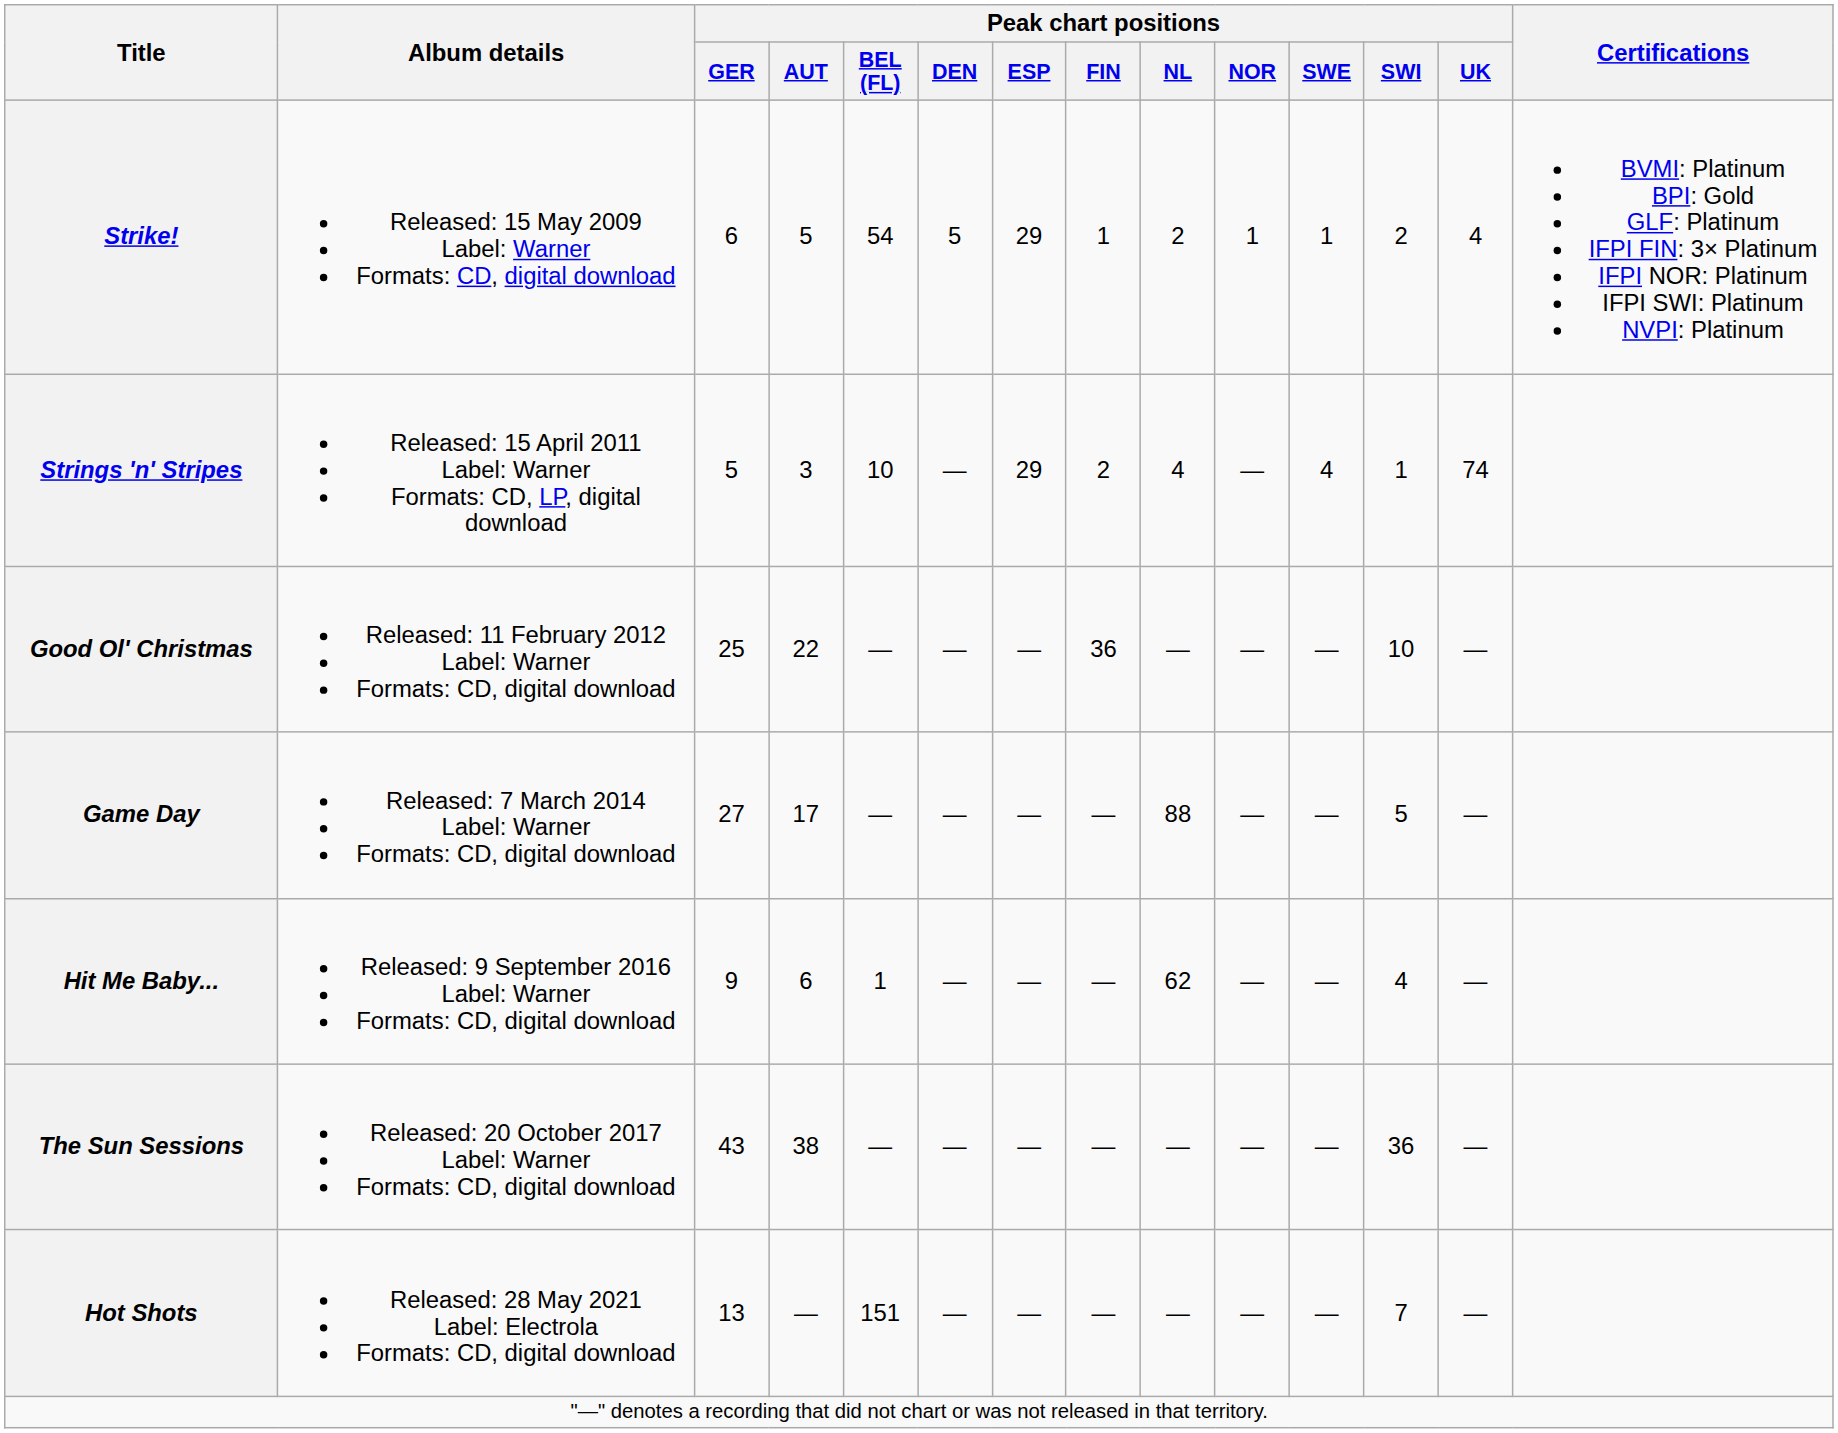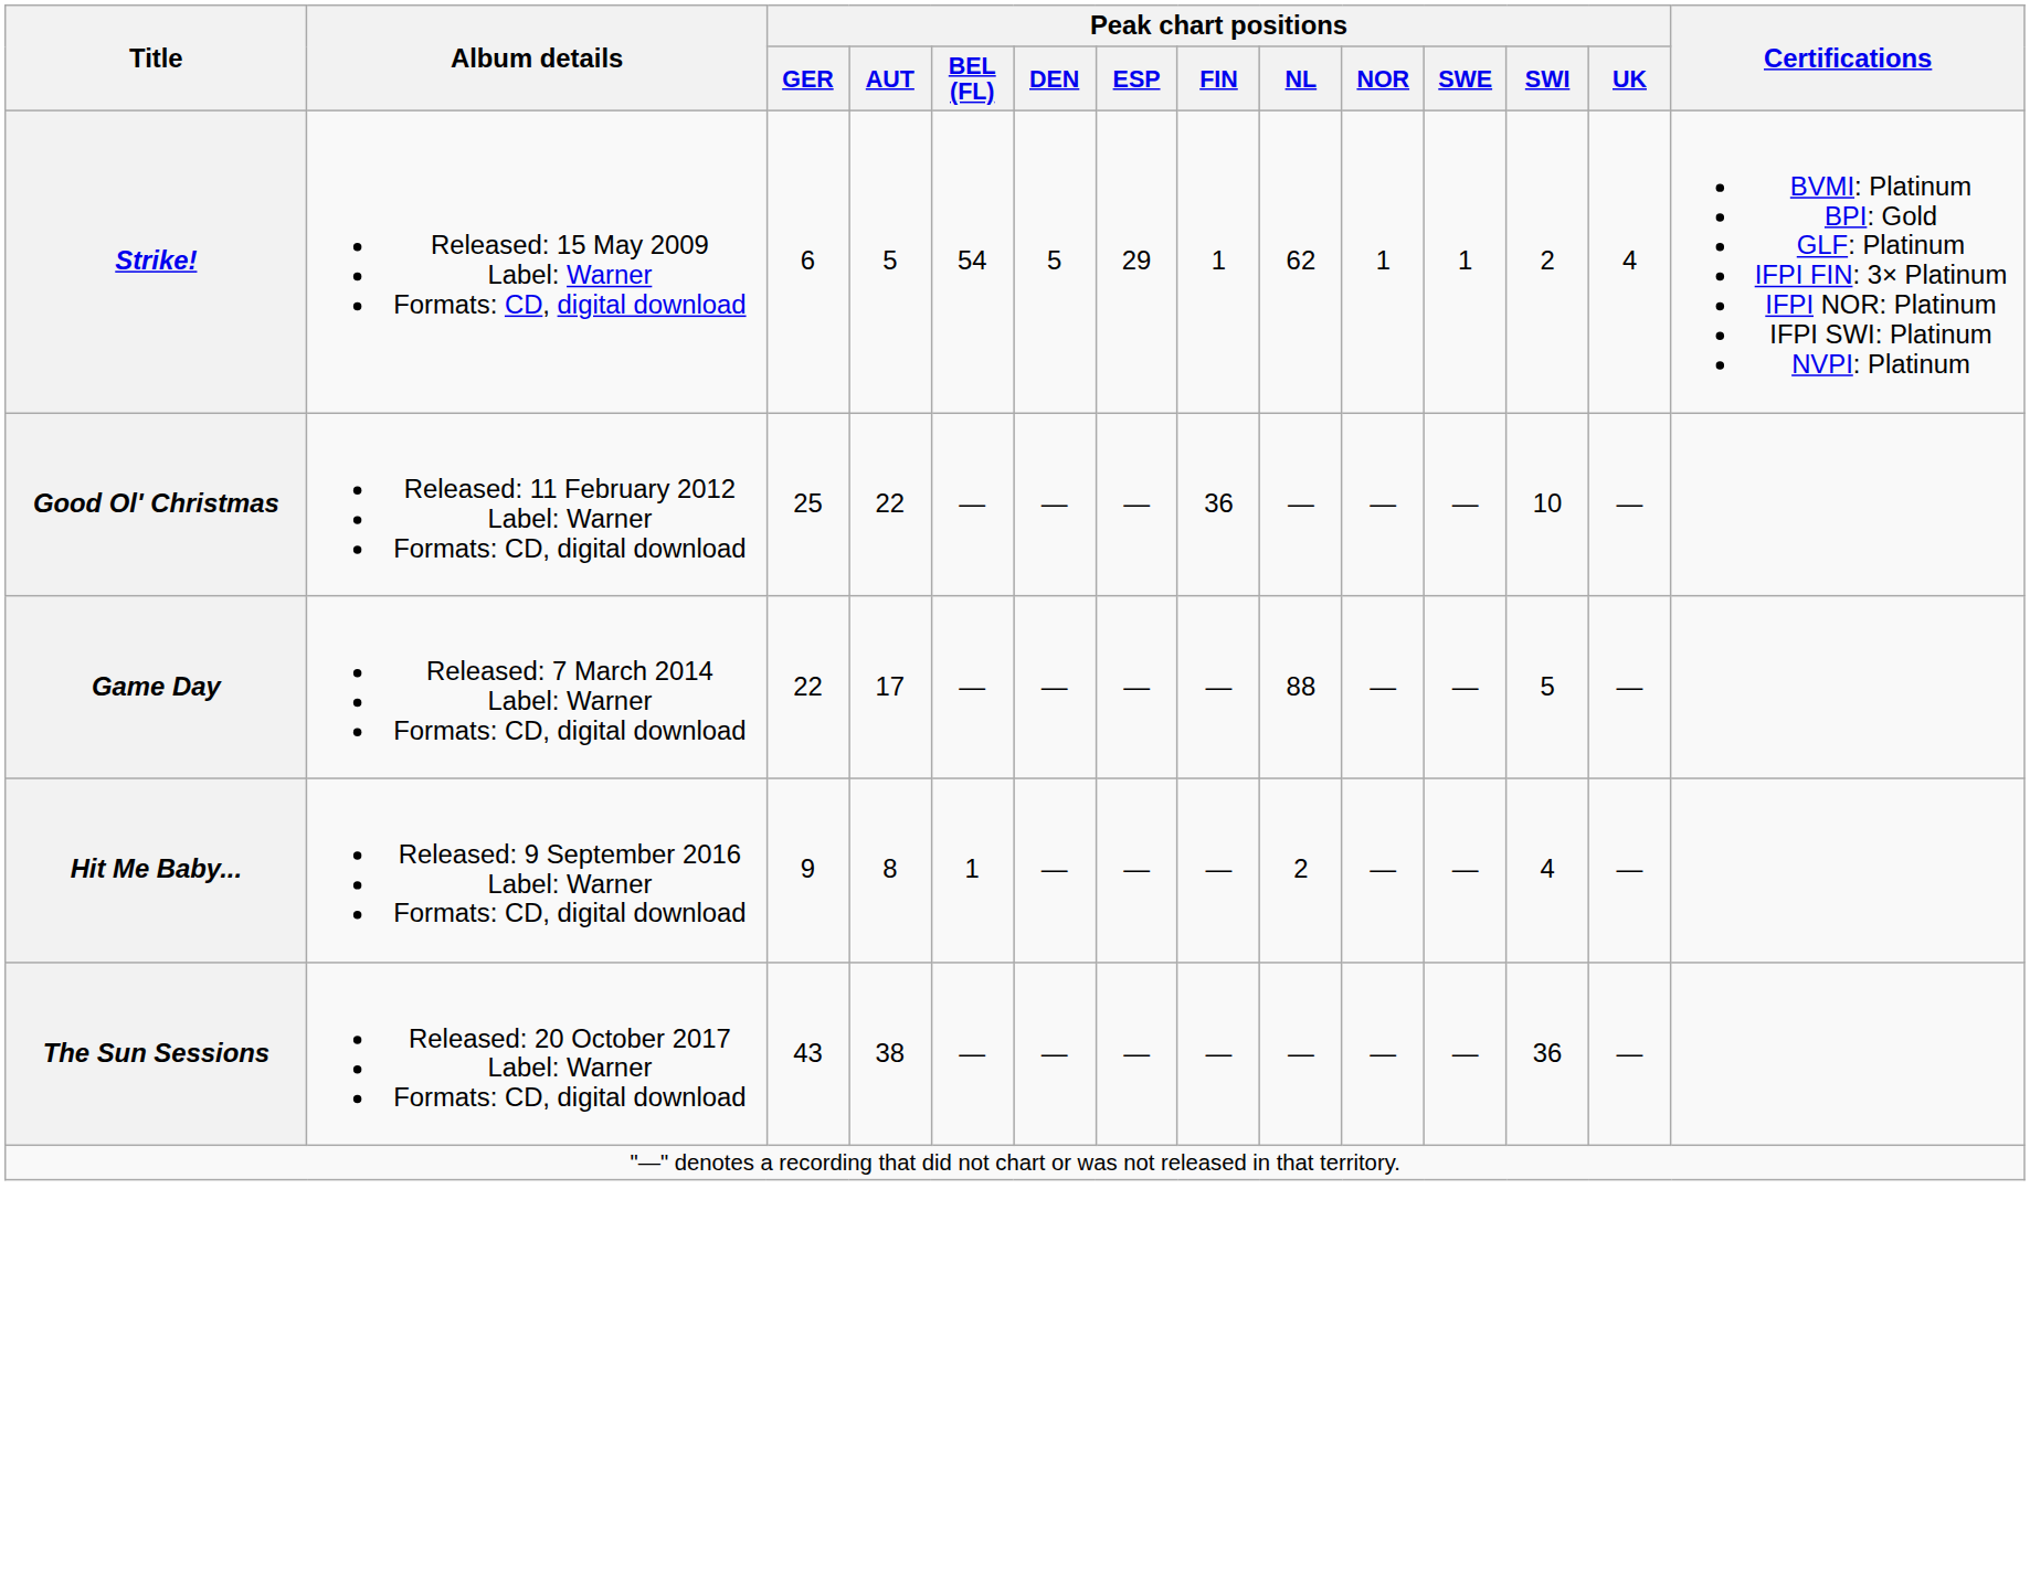Strike! | Peak chart positions / NL: 2 -> 62
- row: Strings 'n' Stripes | Released: 15 April 2011 Label: Warner Formats: CD, LP, digital download | 5 | 3 | 10 | — | 29 | 2 | 4 | — | 4 | 1 | 74
Game Day | Peak chart positions / GER: 27 -> 22
Hit Me Baby... | Peak chart positions / AUT: 6 -> 8
Hit Me Baby... | Peak chart positions / NL: 62 -> 2
- row: Hot Shots | Released: 28 May 2021 Label: Electrola Formats: CD, digital download | 13 | — | 151 | — | — | — | — | — | — | 7 | —
